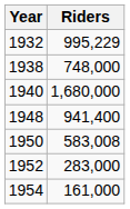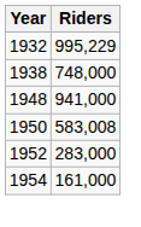- row: 1940 | 1,680,000
1948 | Riders: 941,400 -> 941,000
